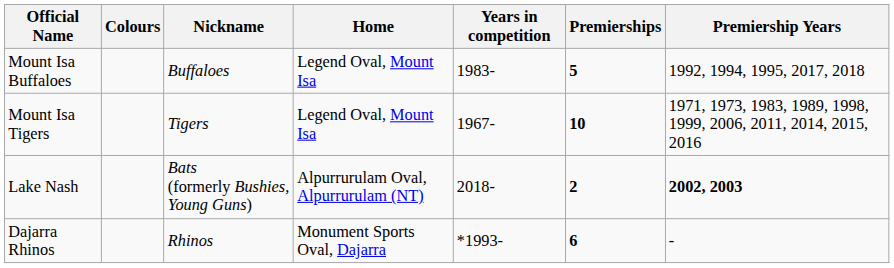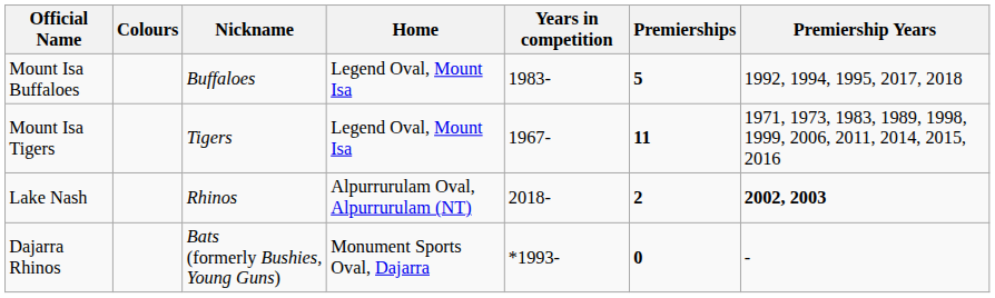Mount Isa Tigers | Premierships: 10 -> 11
Lake Nash | Nickname: Bats (formerly Bushies, Young Guns) -> Rhinos
Dajarra Rhinos | Nickname: Rhinos -> Bats (formerly Bushies, Young Guns)
Dajarra Rhinos | Premierships: 6 -> 0
